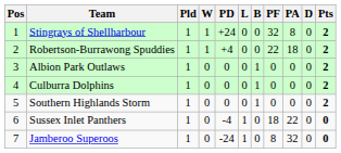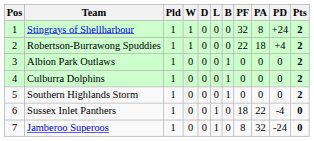columns swapped: D <-> PD
